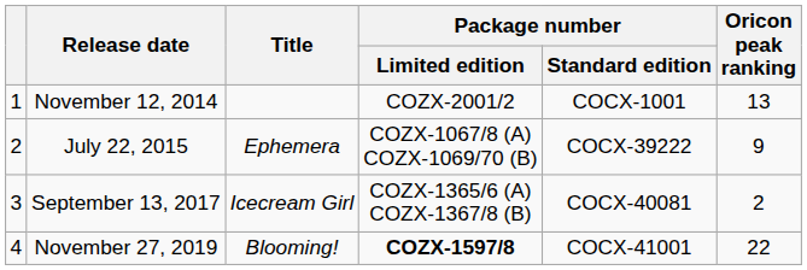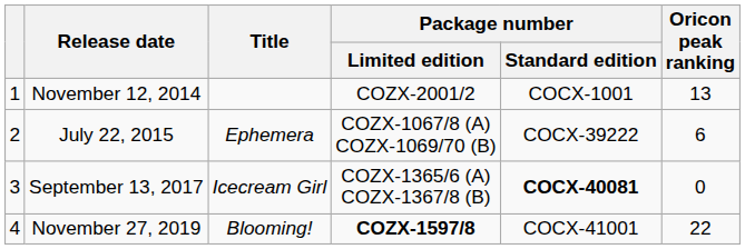July 22, 2015 | Oricon peak ranking: 9 -> 6
September 13, 2017 | Package number / Standard edition: normal -> bold
September 13, 2017 | Oricon peak ranking: 2 -> 0
